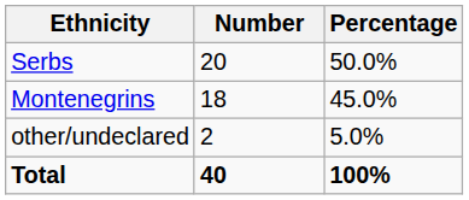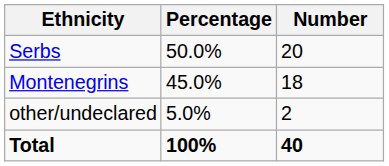columns swapped: Number <-> Percentage
